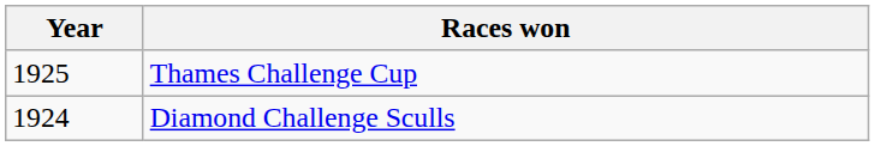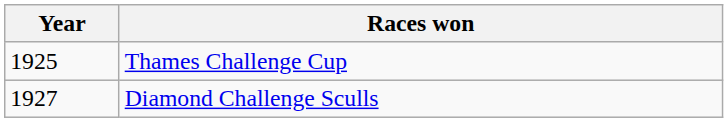Diamond Challenge Sculls | Year: 1924 -> 1927
